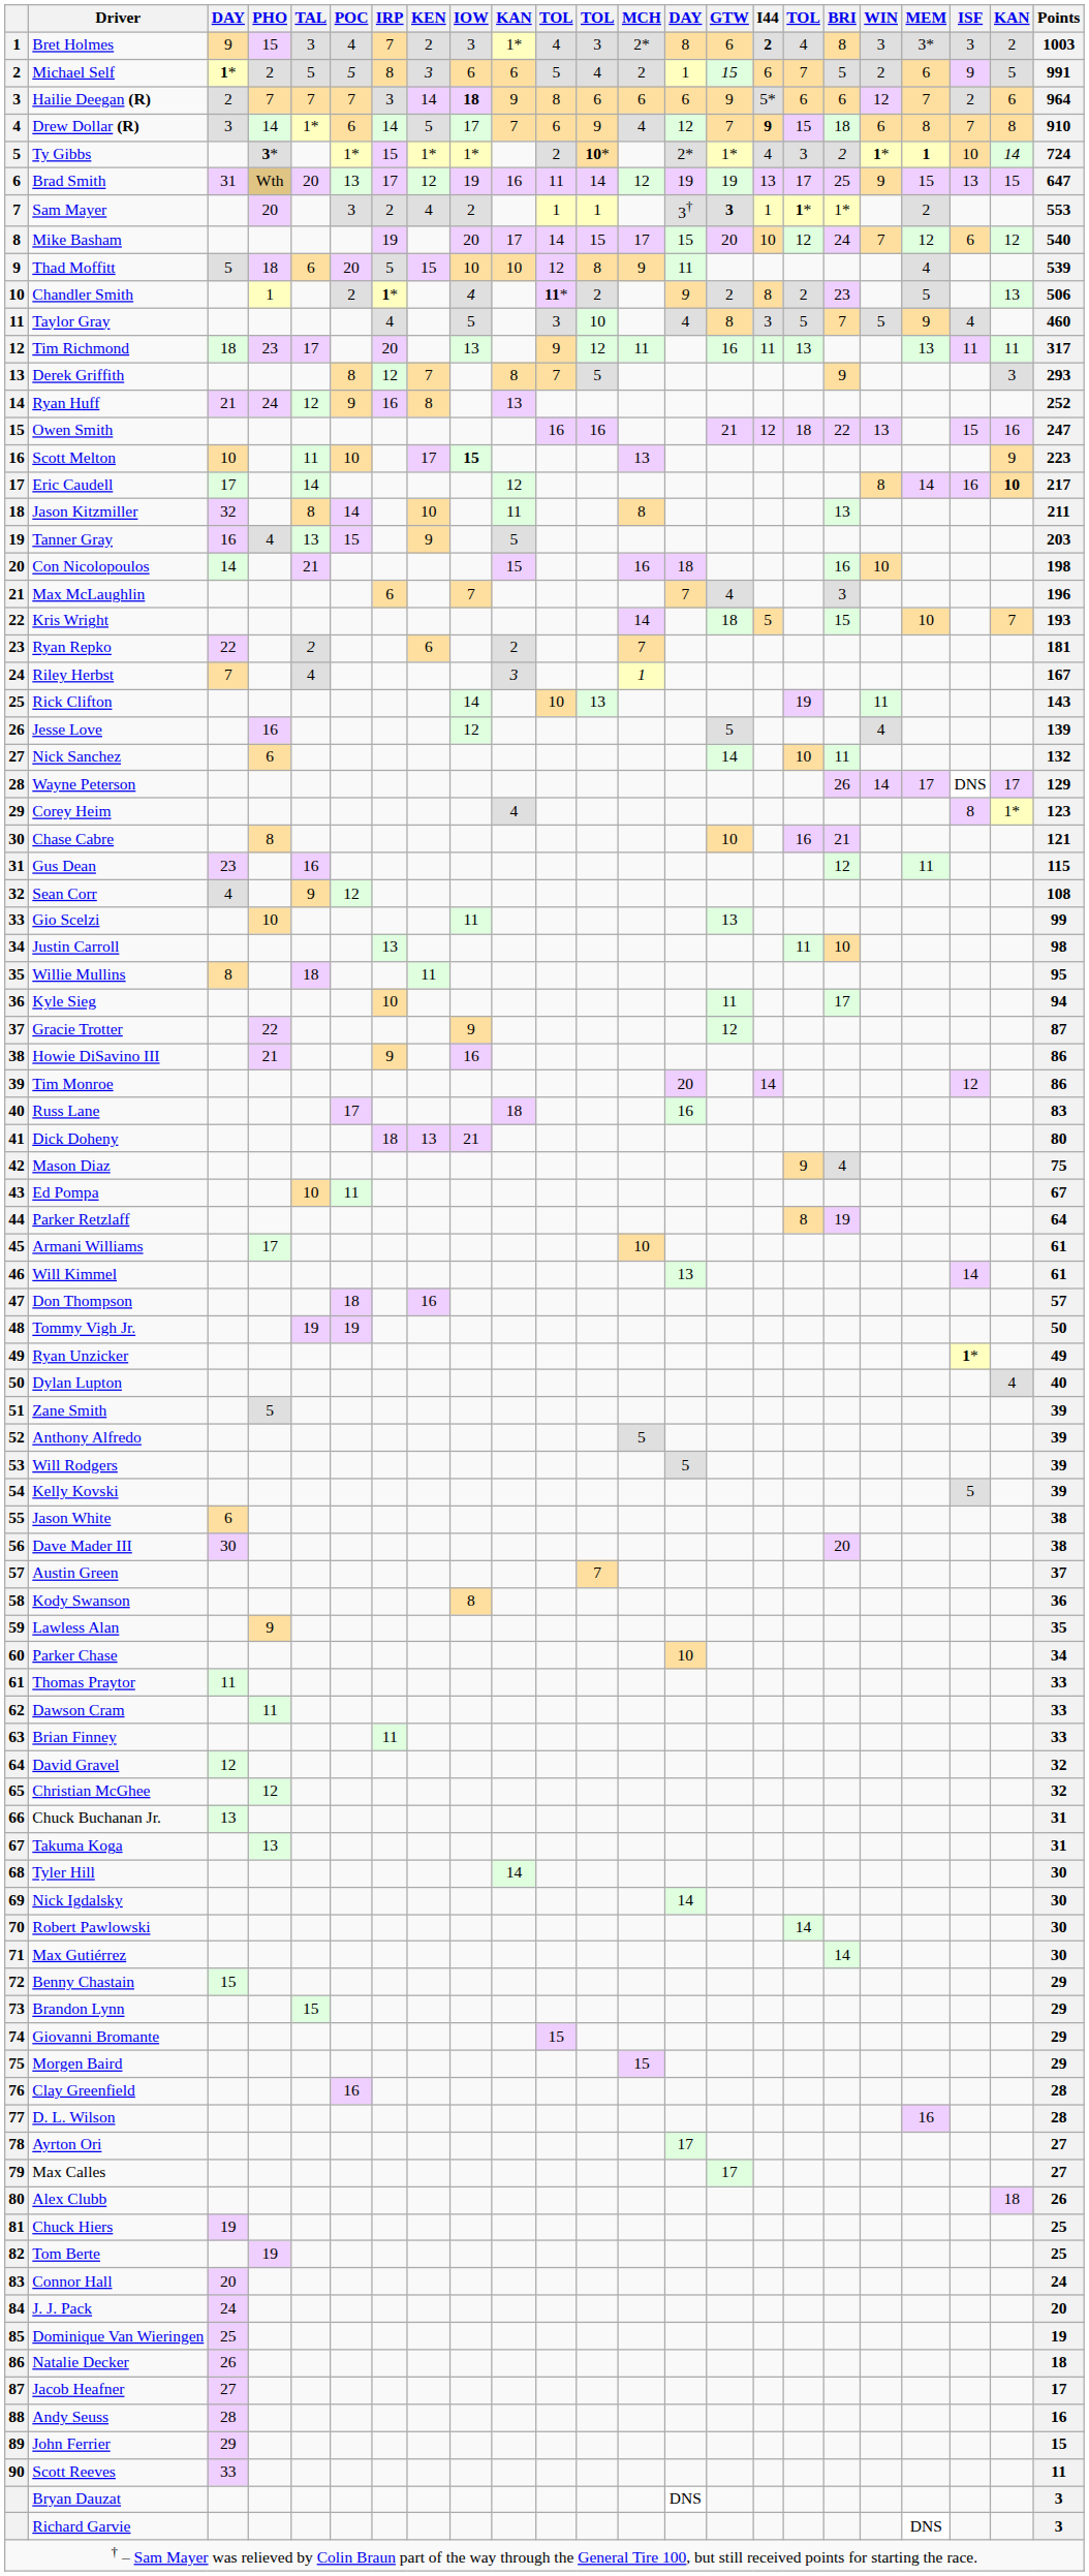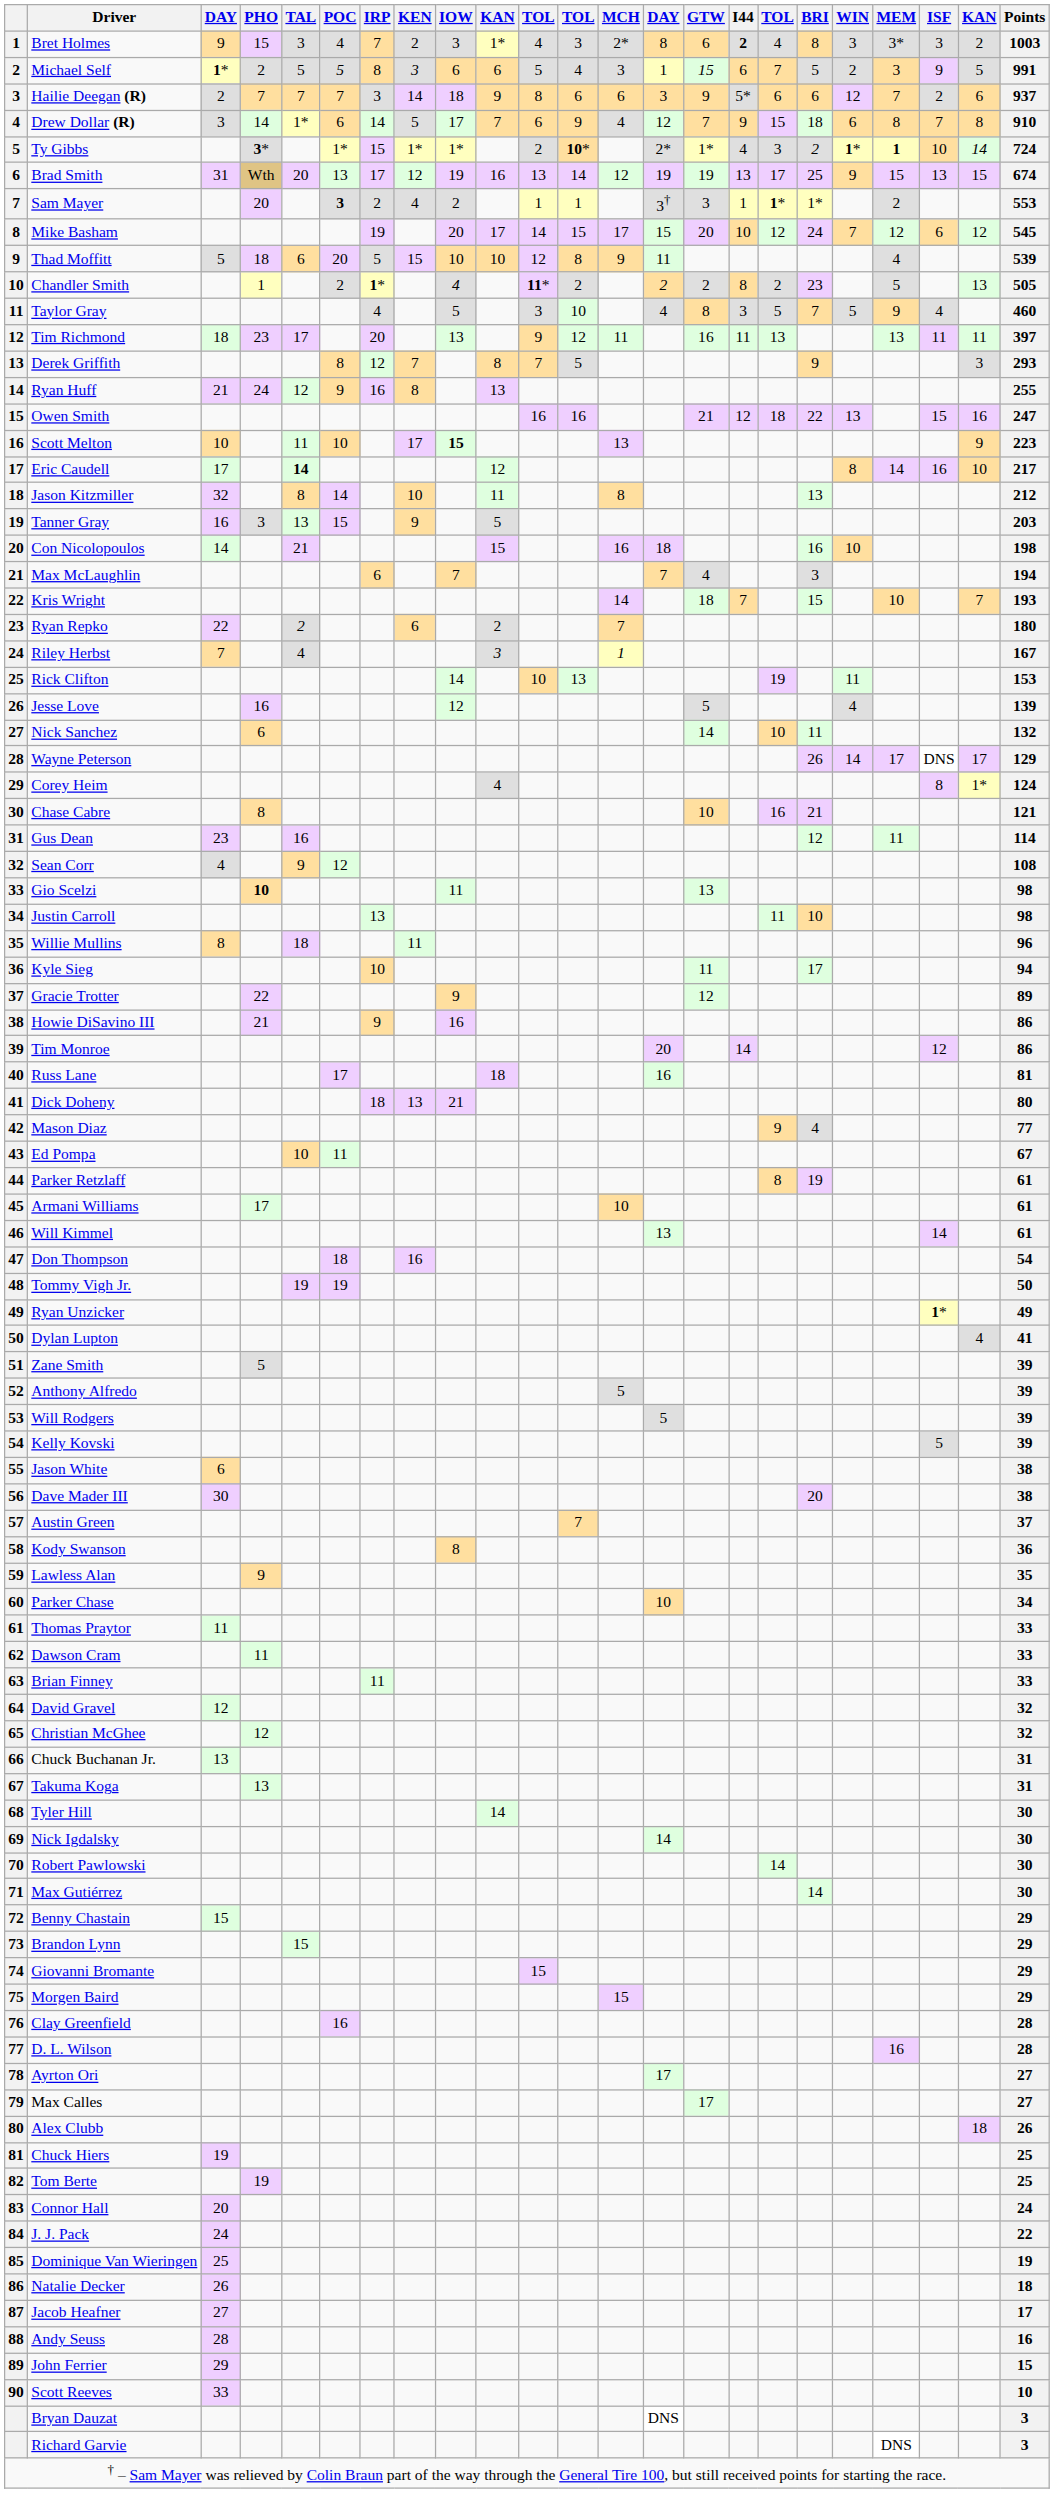Michael Self | MCH: 2 -> 3
Michael Self | MEM: 6 -> 3
Hailie Deegan (R) | IOW: bold -> normal
Hailie Deegan (R) | column 14: 6 -> 3
Hailie Deegan (R) | Points: 964 -> 937
Drew Dollar (R) | I44: bold -> normal
Brad Smith | column 11: 11 -> 13
Brad Smith | Points: 647 -> 674
Sam Mayer | POC: normal -> bold
Sam Mayer | GTW: bold -> normal
Mike Basham | Points: 540 -> 545
Chandler Smith | column 14: 9 -> 2
Chandler Smith | Points: 506 -> 505
Tim Richmond | Points: 317 -> 397
Ryan Huff | Points: 252 -> 255
Eric Caudell | TAL: normal -> bold
Eric Caudell | column 22: bold -> normal
Jason Kitzmiller | Points: 211 -> 212
Tanner Gray | PHO: 4 -> 3
Max McLaughlin | Points: 196 -> 194
Kris Wright | I44: 5 -> 7
Ryan Repko | Points: 181 -> 180
Rick Clifton | Points: 143 -> 153
Corey Heim | Points: 123 -> 124
Gus Dean | Points: 115 -> 114
Gio Scelzi | PHO: normal -> bold
Gio Scelzi | Points: 99 -> 98
Willie Mullins | Points: 95 -> 96
Gracie Trotter | Points: 87 -> 89
Russ Lane | Points: 83 -> 81
Mason Diaz | Points: 75 -> 77
Parker Retzlaff | Points: 64 -> 61
Don Thompson | Points: 57 -> 54
Dylan Lupton | Points: 40 -> 41
J. J. Pack | Points: 20 -> 22
Scott Reeves | Points: 11 -> 10
